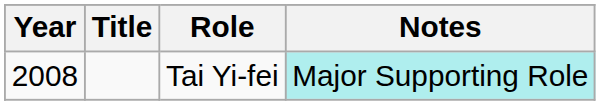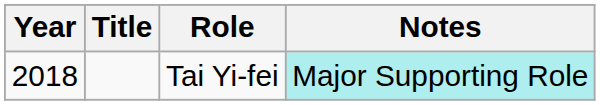Tai Yi-fei | Year: 2008 -> 2018
